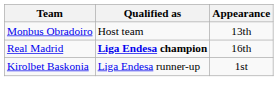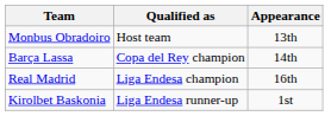+ row: Barça Lassa | Copa del Rey champion | 14th
Real Madrid | Qualified as: bold -> normal
